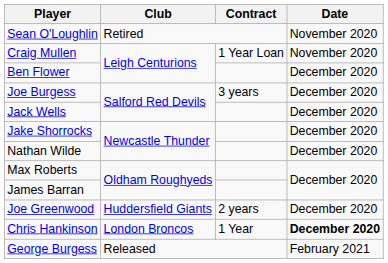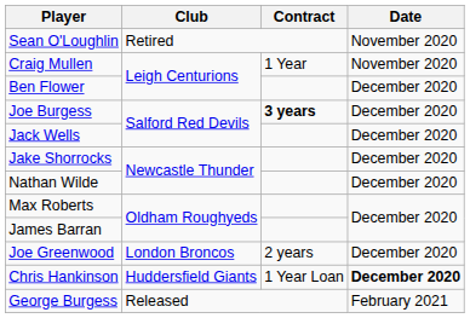Craig Mullen | Contract: 1 Year Loan -> 1 Year
Joe Burgess | Contract: normal -> bold
Joe Greenwood | Club: Huddersfield Giants -> London Broncos
Chris Hankinson | Club: London Broncos -> Huddersfield Giants
Chris Hankinson | Contract: 1 Year -> 1 Year Loan
